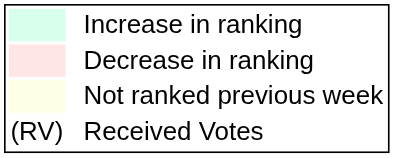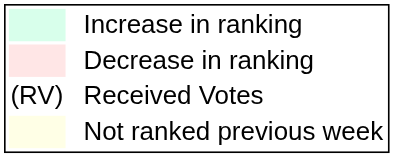rows swapped: Not ranked previous week <-> Received Votes
